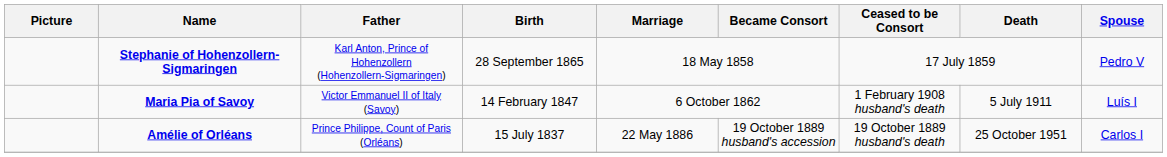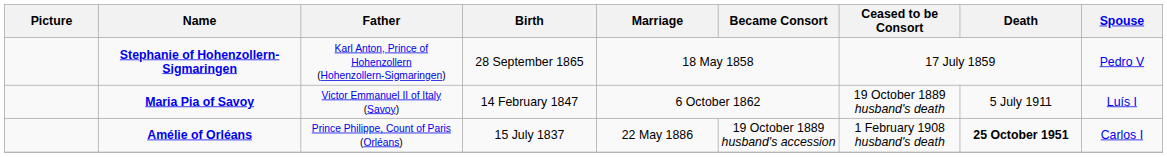Maria Pia of Savoy | Ceased to be Consort: 1 February 1908 husband's death -> 19 October 1889 husband's death
Amélie of Orléans | Ceased to be Consort: 19 October 1889 husband's death -> 1 February 1908 husband's death
Amélie of Orléans | Death: normal -> bold
